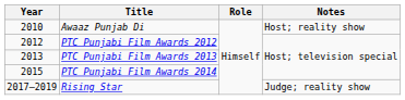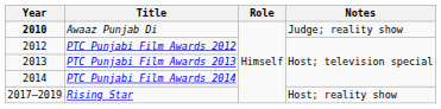Awaaz Punjab Di | Year: normal -> bold
Awaaz Punjab Di | Notes: Host; reality show -> Judge; reality show
PTC Punjabi Film Awards 2014 | Year: 2015 -> 2014
Rising Star | Notes: Judge; reality show -> Host; reality show
